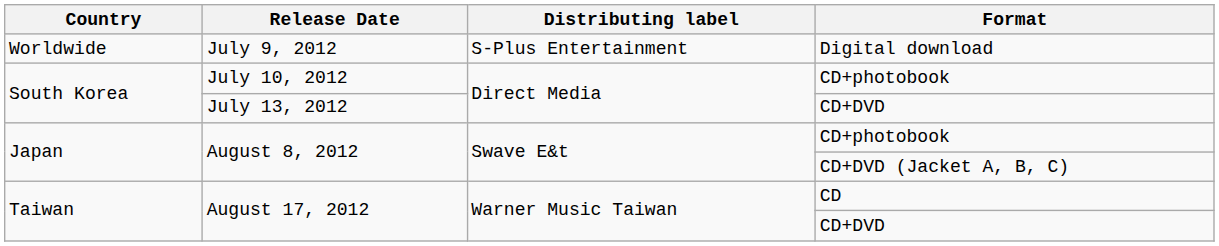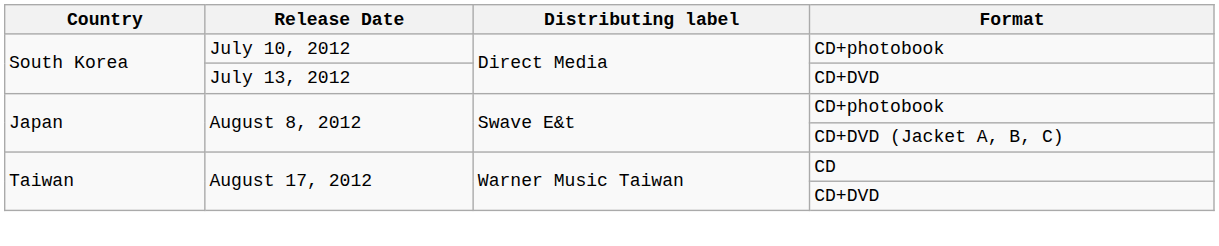- row: Worldwide | July 9, 2012 | S-Plus Entertainment | Digital download
